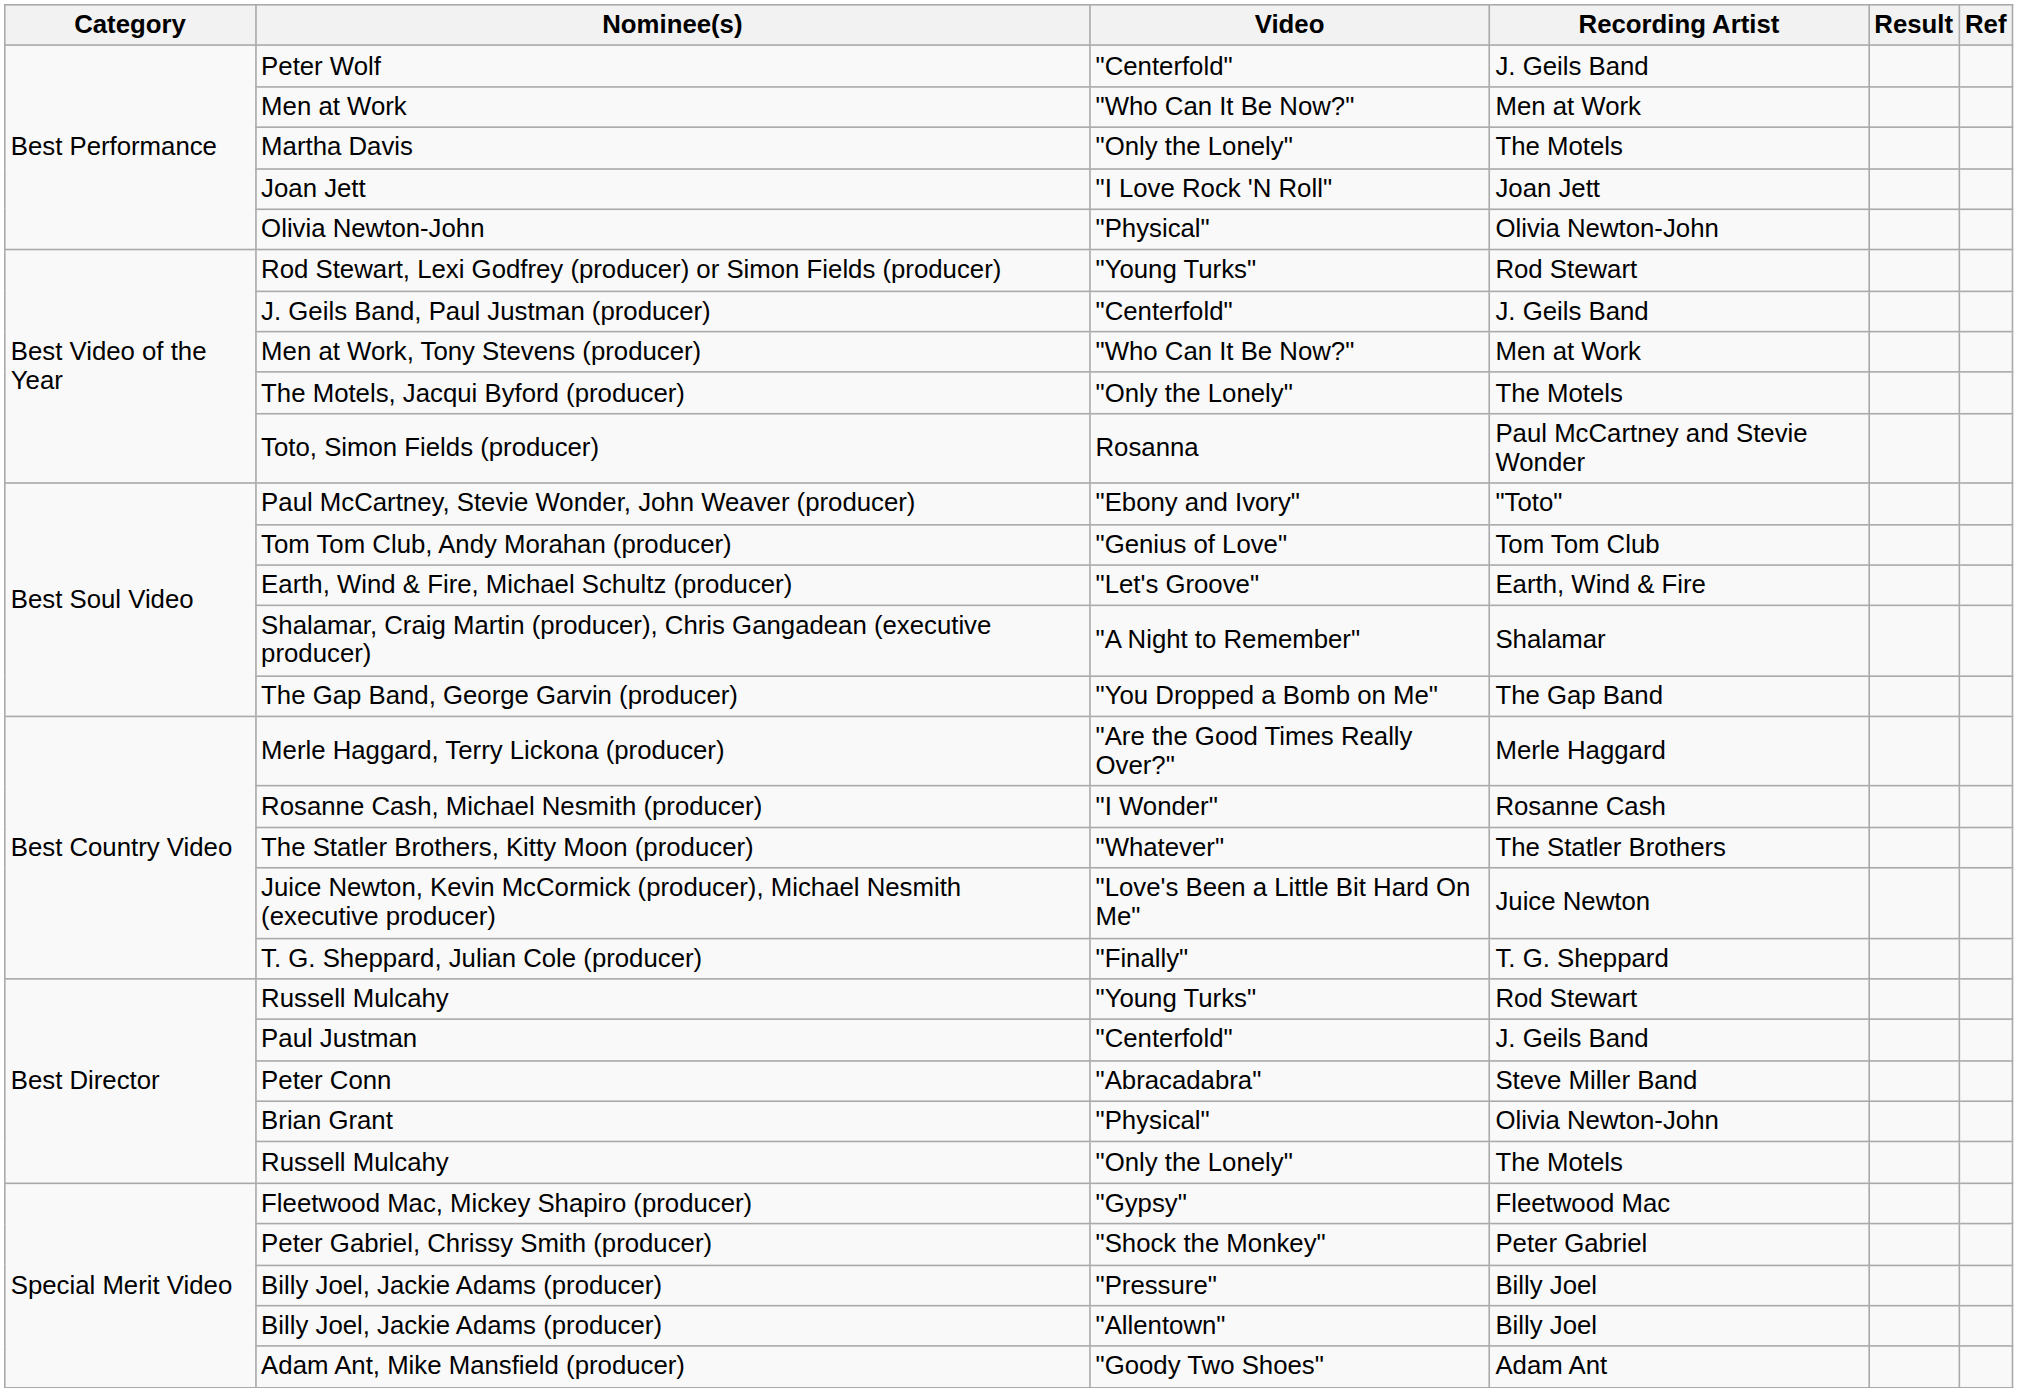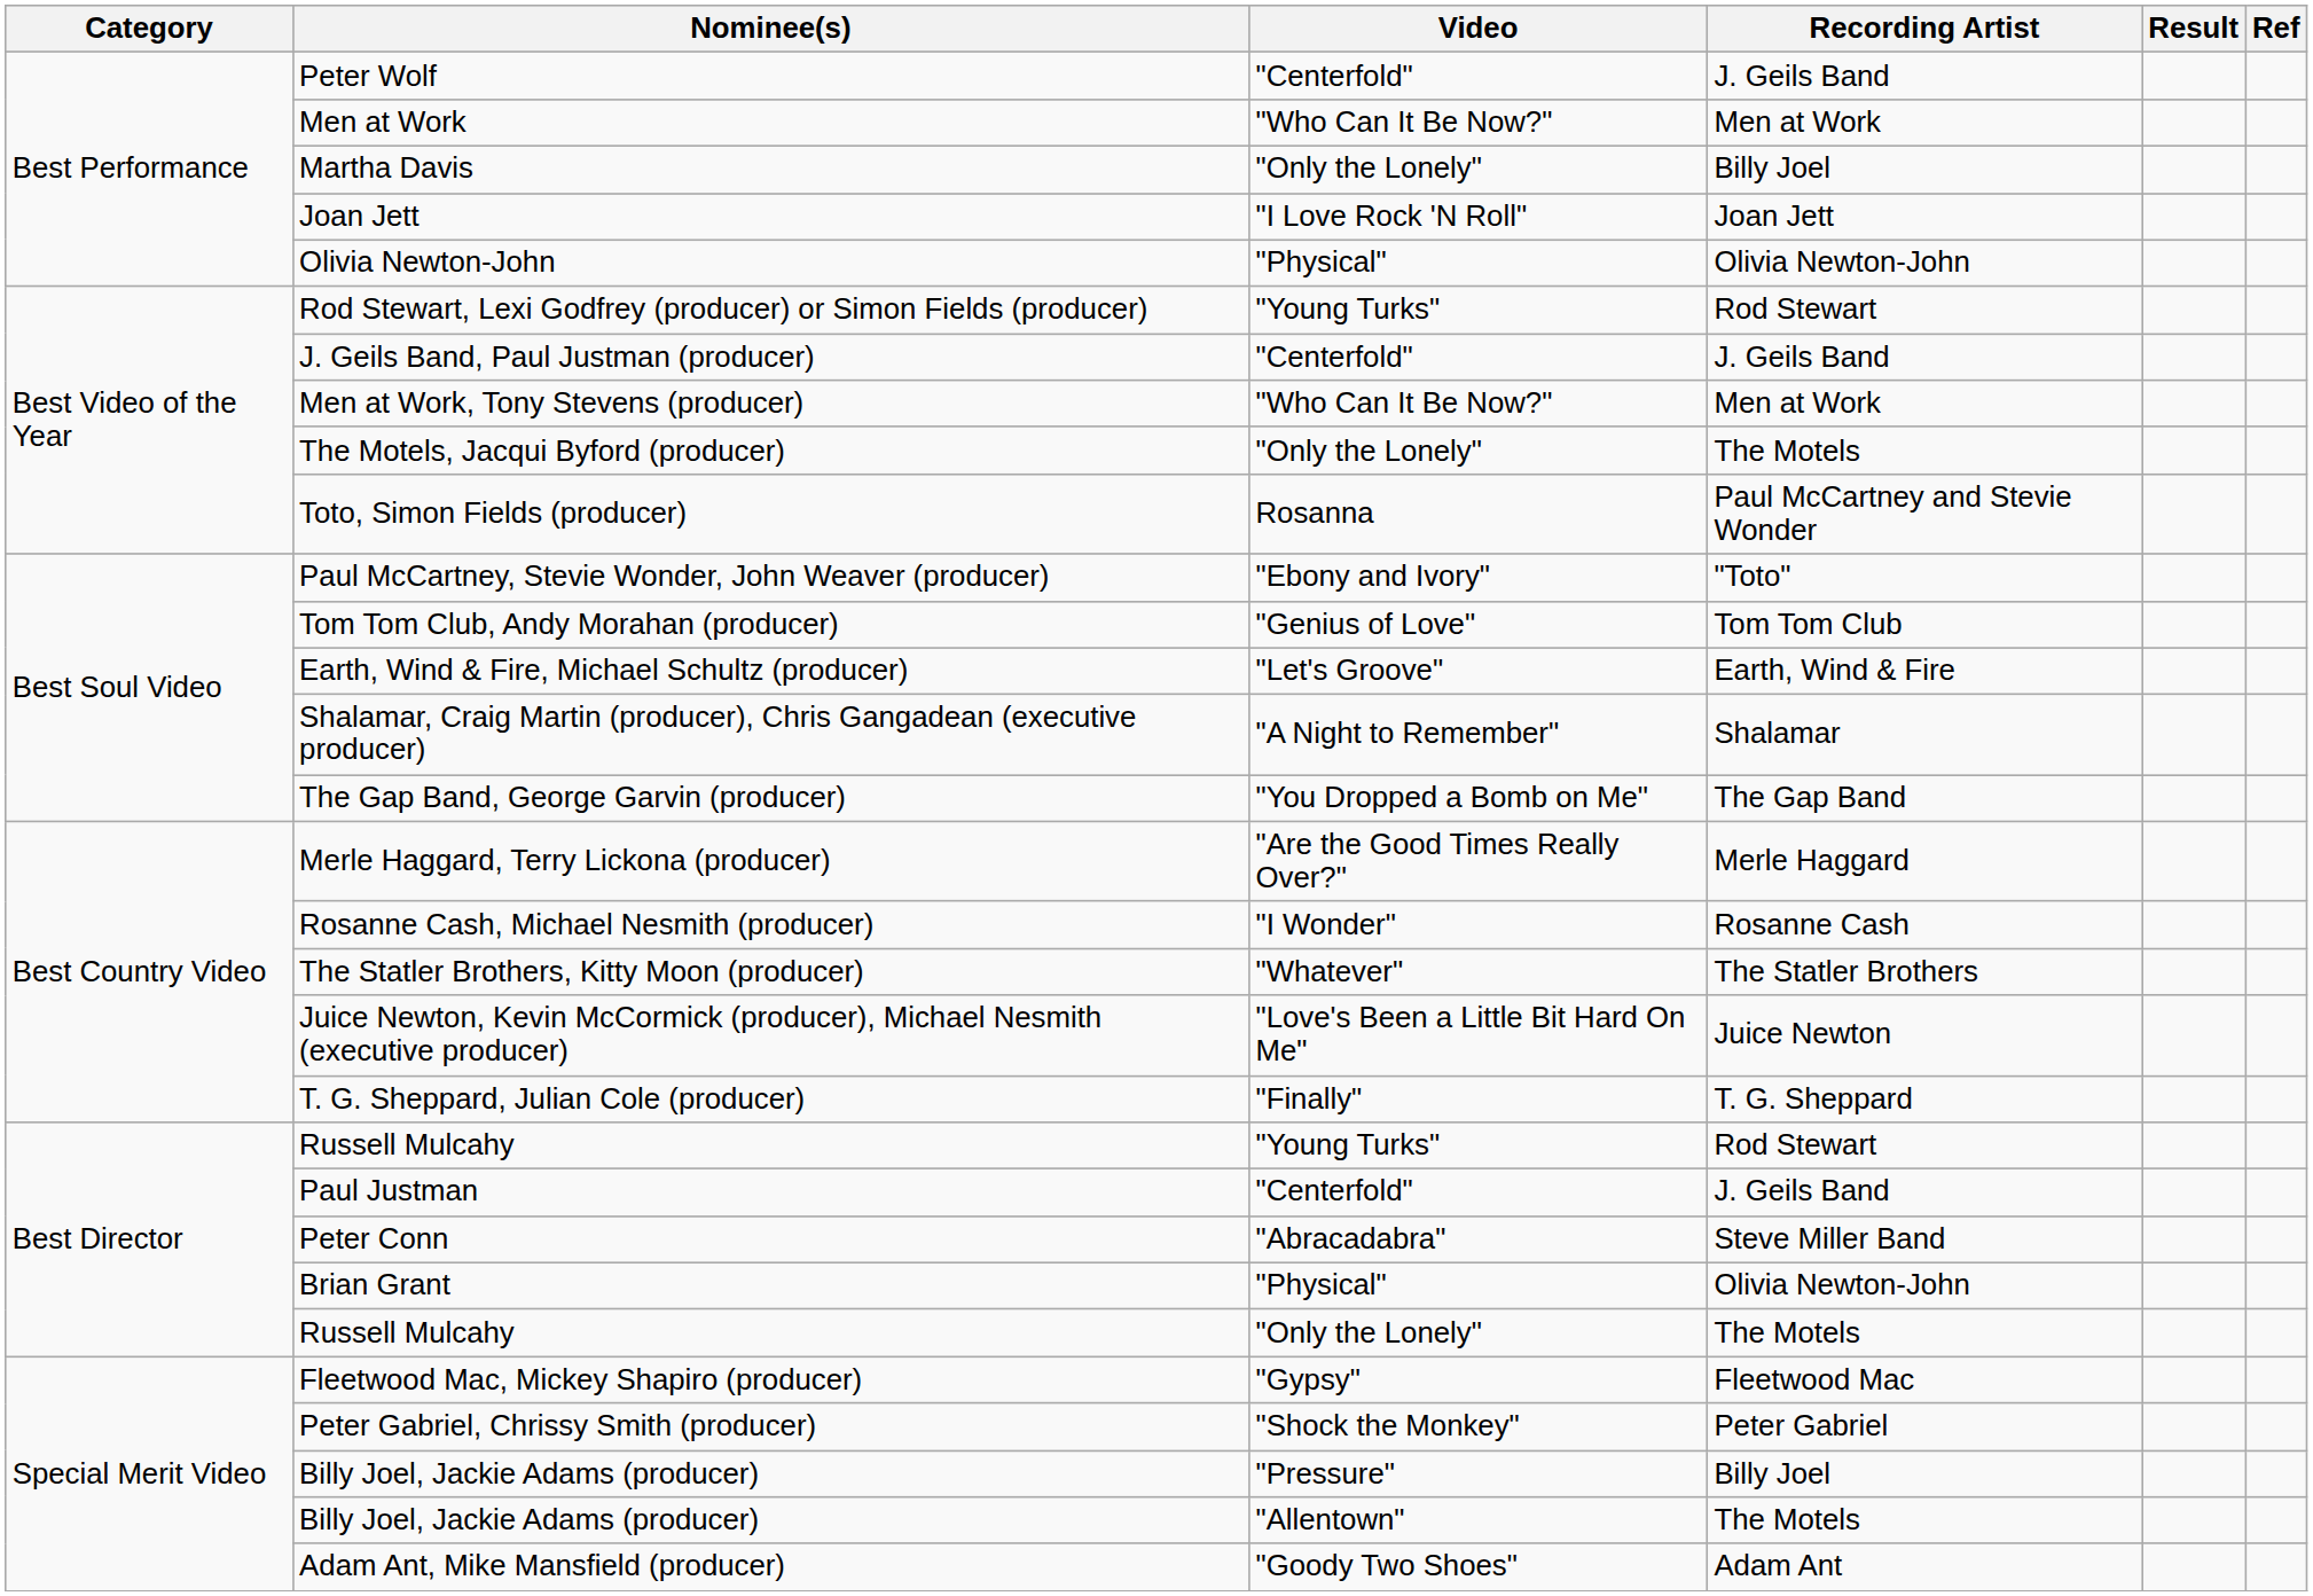Martha Davis | Recording Artist: The Motels -> Billy Joel
Billy Joel, Jackie Adams (producer) / "Allentown" | Recording Artist: Billy Joel -> The Motels
